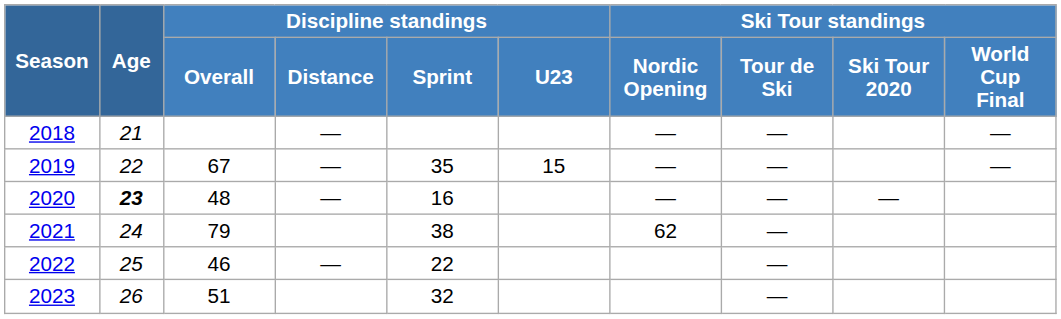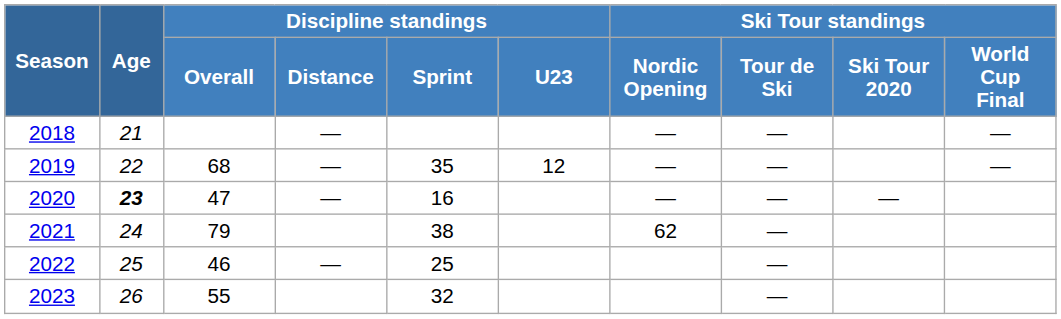2019 | Discipline standings / Overall: 67 -> 68
2019 | Discipline standings / U23: 15 -> 12
2020 | Discipline standings / Overall: 48 -> 47
2022 | Discipline standings / Sprint: 22 -> 25
2023 | Discipline standings / Overall: 51 -> 55
